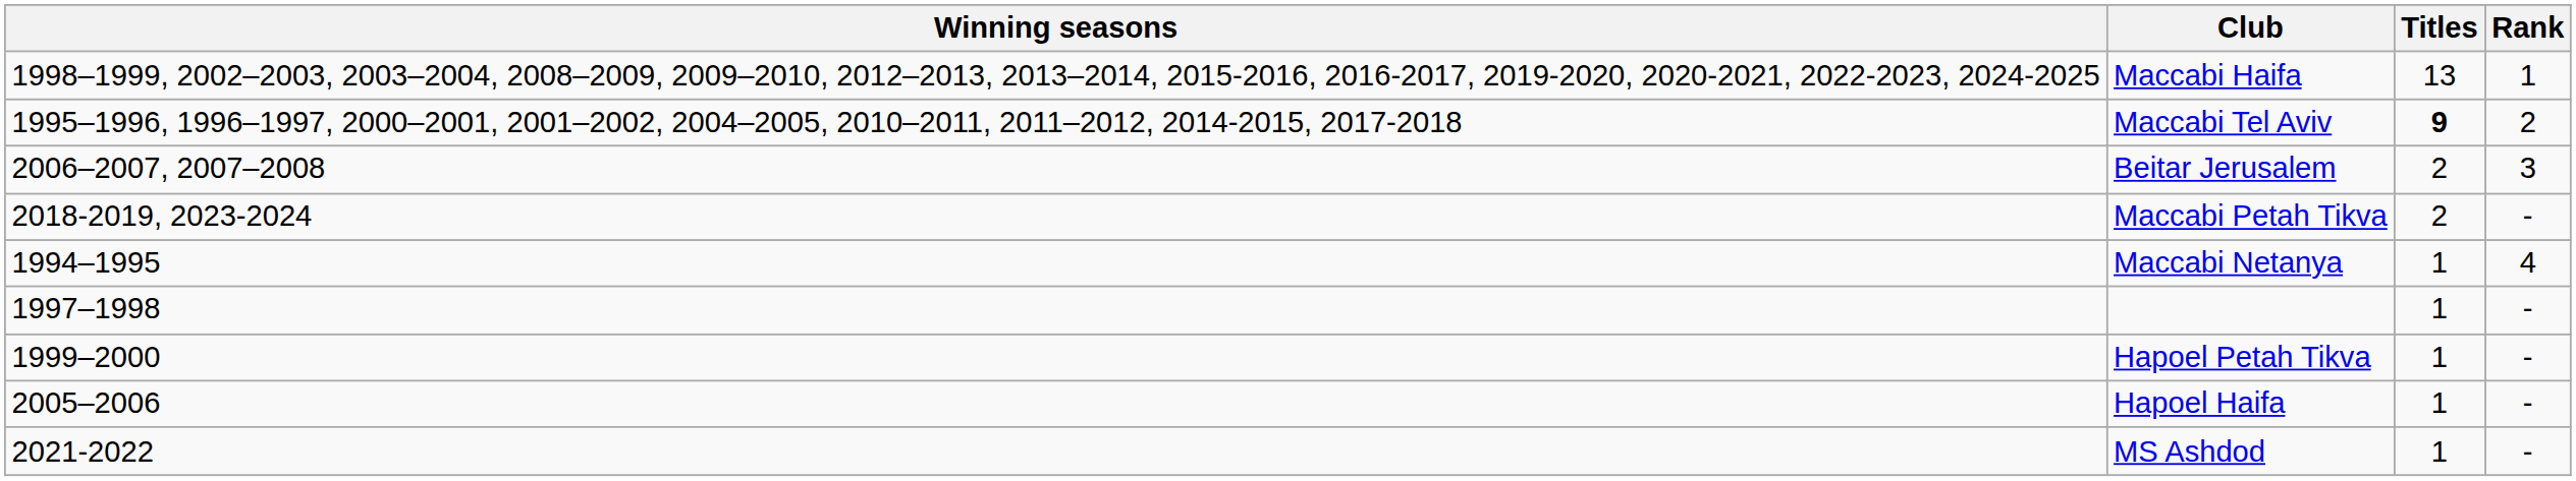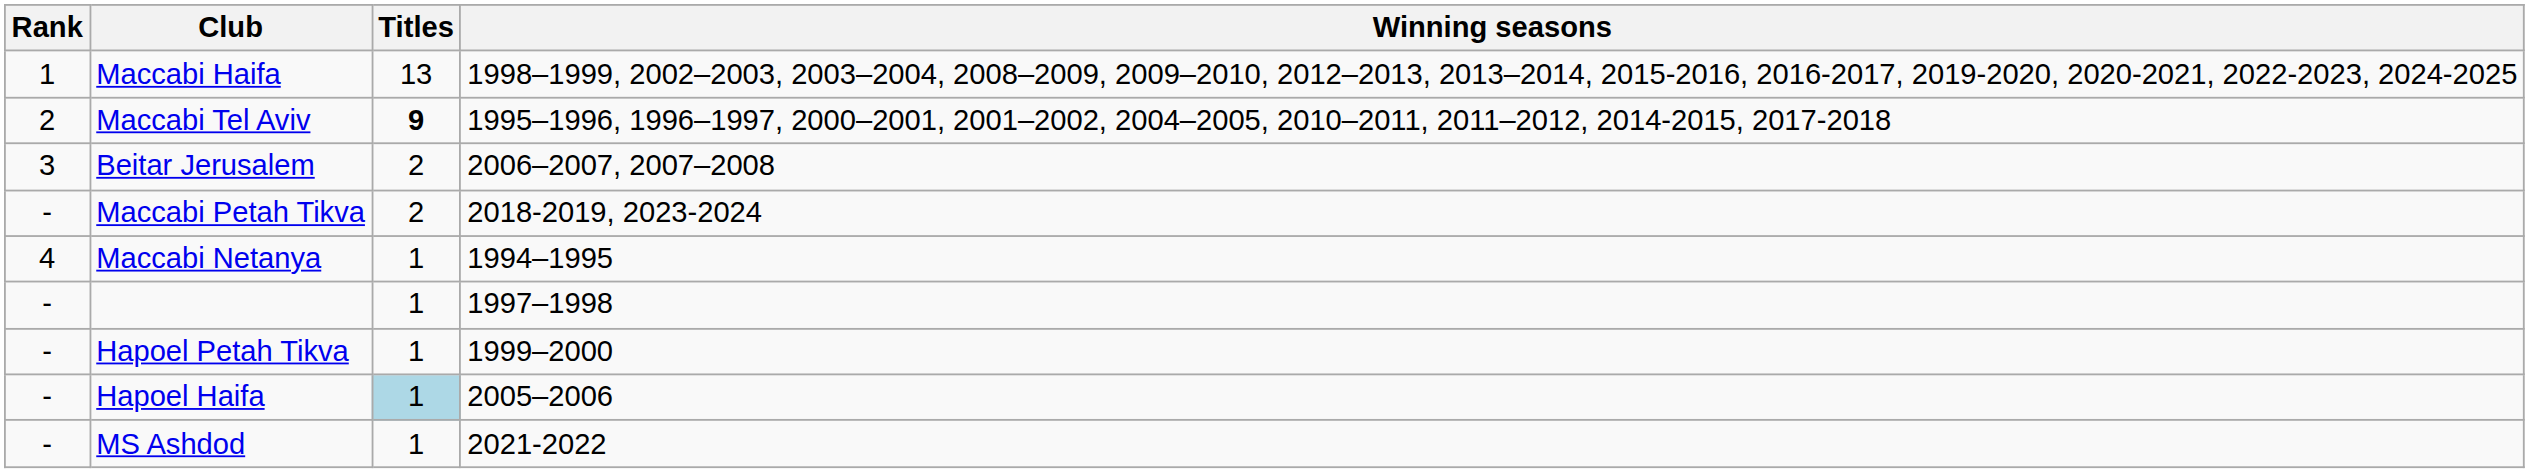columns swapped: Rank <-> Winning seasons
Hapoel Haifa | Titles: no background -> lightblue background
